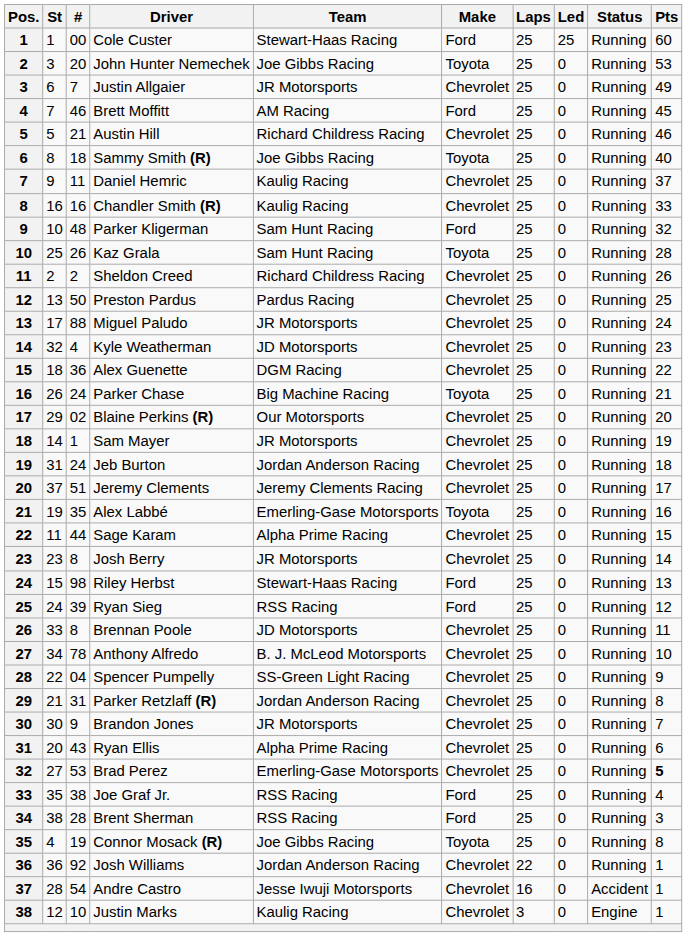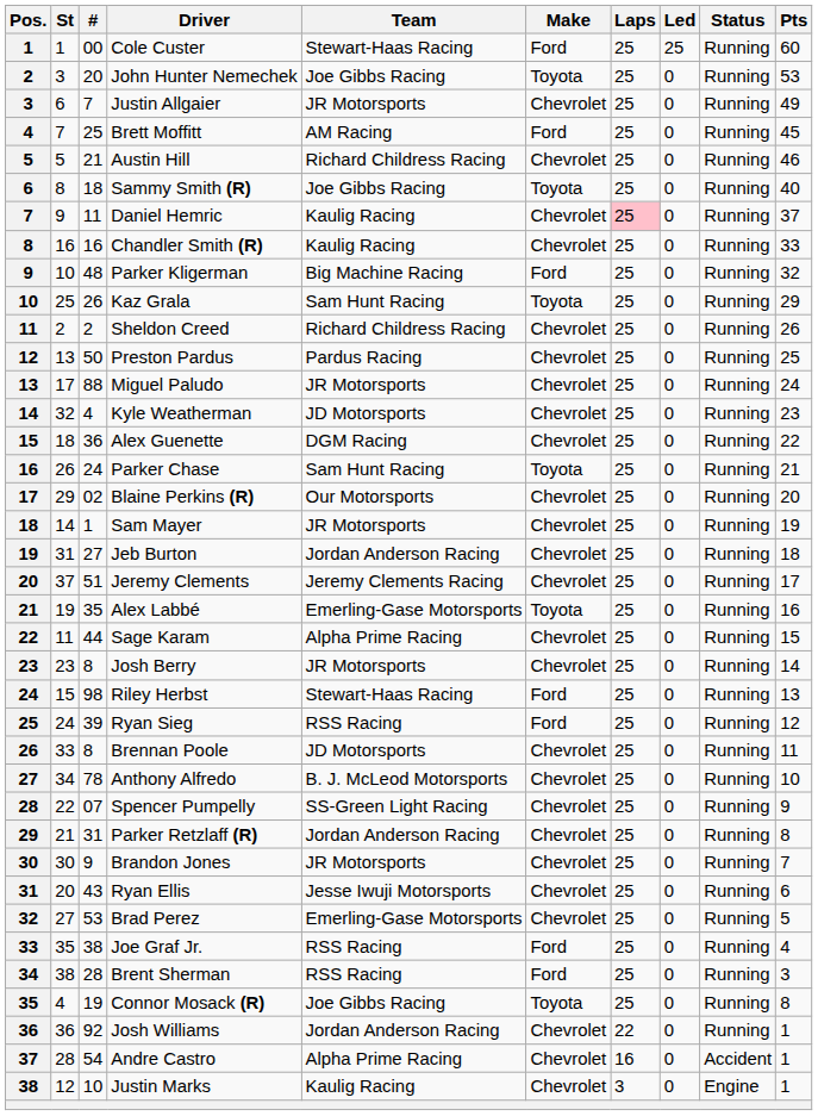Brett Moffitt | #: 46 -> 25
Daniel Hemric | Laps: no background -> pink background
Parker Kligerman | Team: Sam Hunt Racing -> Big Machine Racing
Kaz Grala | Pts: 28 -> 29
Parker Chase | Team: Big Machine Racing -> Sam Hunt Racing
Jeb Burton | #: 24 -> 27
Spencer Pumpelly | #: 04 -> 07
Ryan Ellis | Team: Alpha Prime Racing -> Jesse Iwuji Motorsports
Brad Perez | Pts: bold -> normal
Andre Castro | Team: Jesse Iwuji Motorsports -> Alpha Prime Racing
